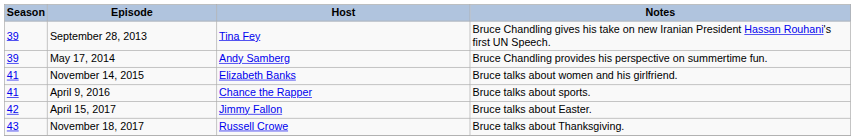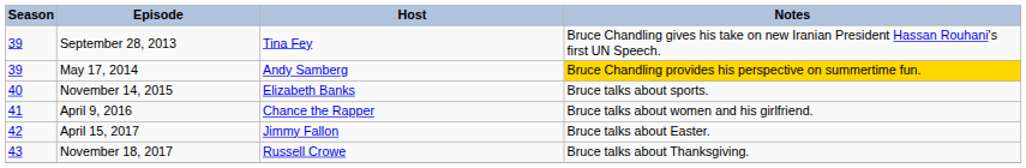May 17, 2014 | Notes: no background -> gold background
November 14, 2015 | Season: 41 -> 40
November 14, 2015 | Notes: Bruce talks about women and his girlfriend. -> Bruce talks about sports.
April 9, 2016 | Notes: Bruce talks about sports. -> Bruce talks about women and his girlfriend.
